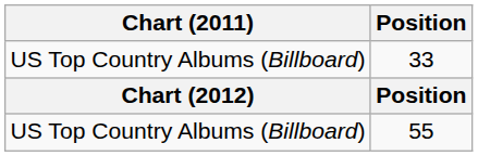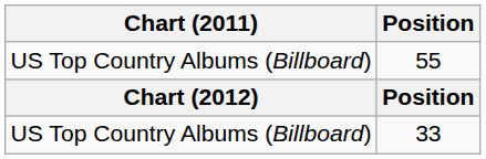rows swapped: 55 <-> 33
